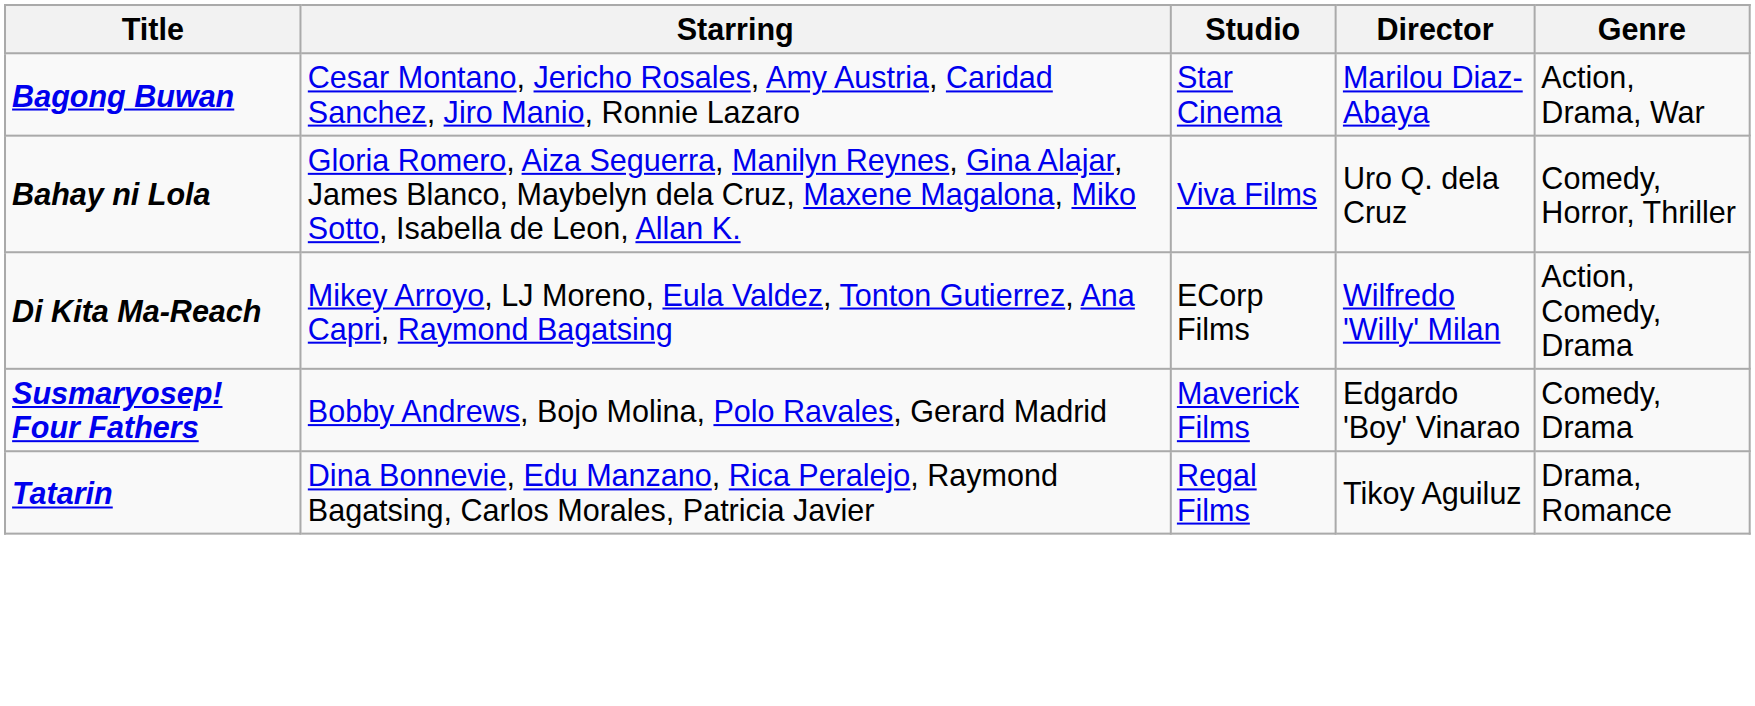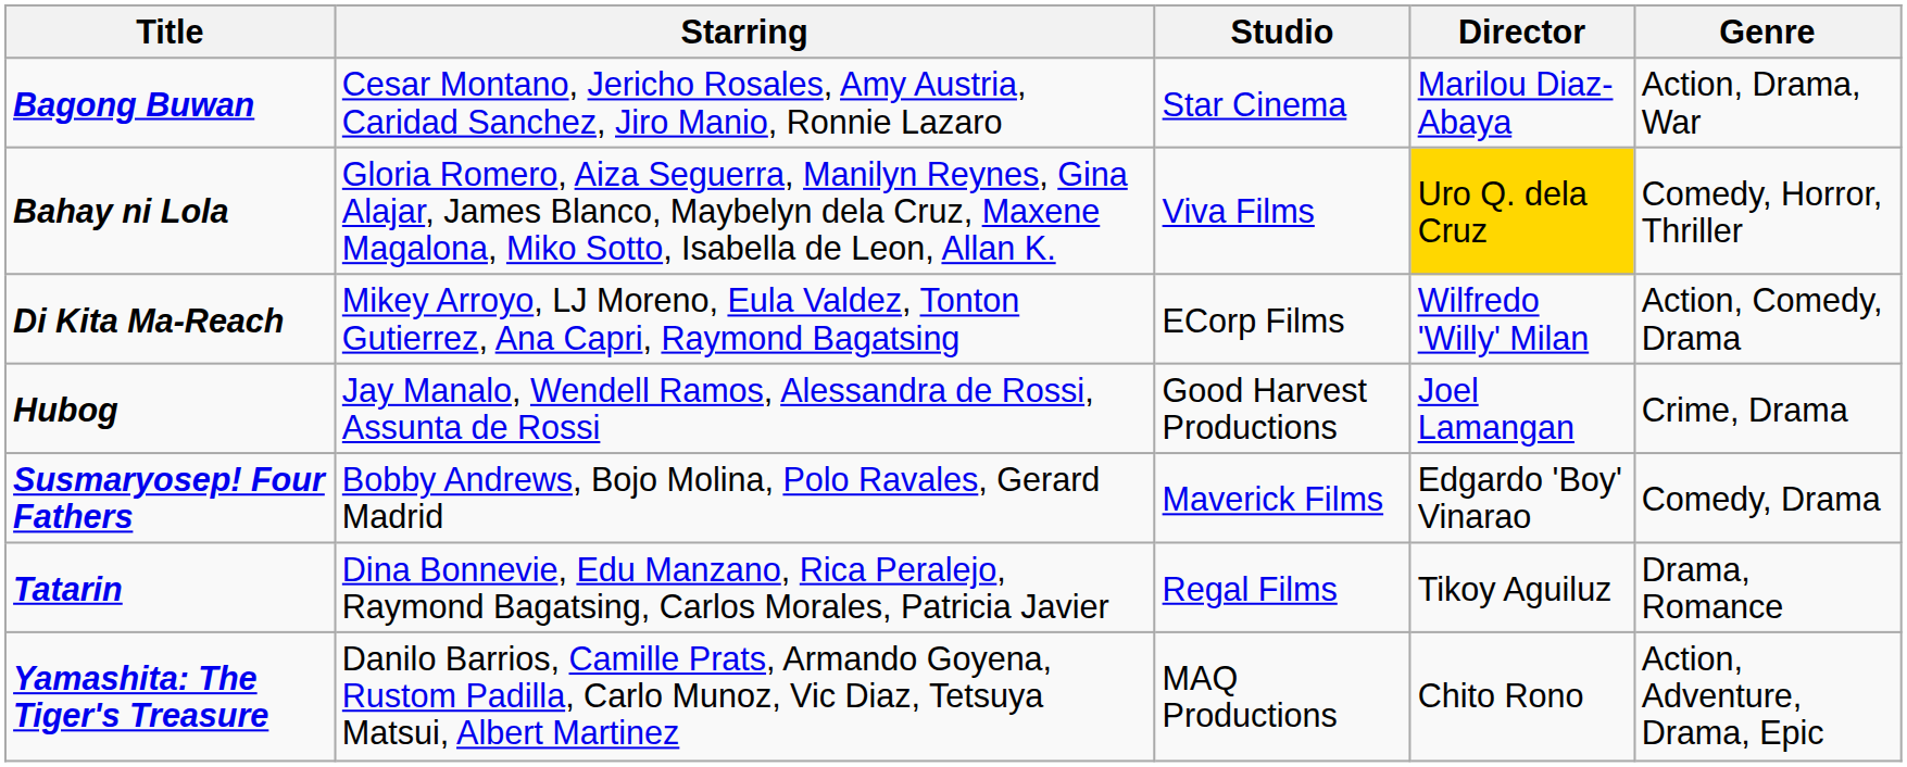Bahay ni Lola | Director: no background -> gold background
+ row: Hubog | Jay Manalo, Wendell Ramos, Alessandra de Rossi, Assunta de Rossi | Good Harvest Productions | Joel Lamangan | Crime, Drama
+ row: Yamashita: The Tiger's Treasure | Danilo Barrios, Camille Prats, Armando Goyena, Rustom Padilla, Carlo Munoz, Vic Diaz, Tetsuya Matsui, Albert Martinez | MAQ Productions | Chito Rono | Action, Adventure, Drama, Epic
